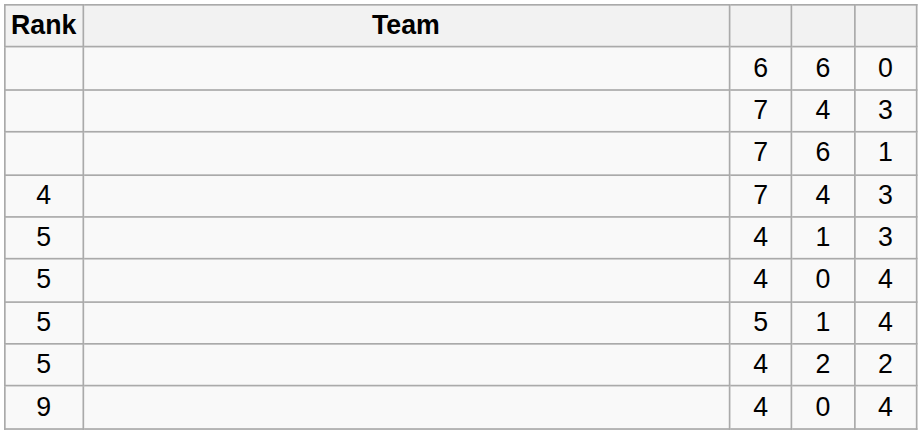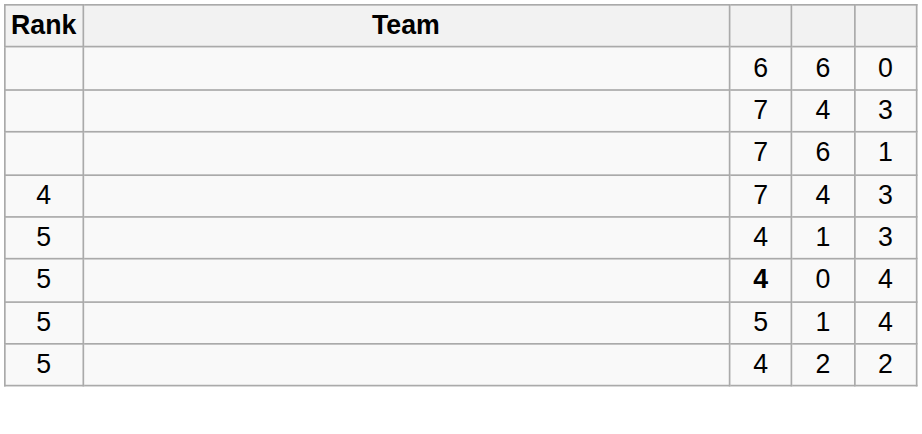5 / 0 | column 3: normal -> bold
- row: 9 | 4 | 0 | 4
